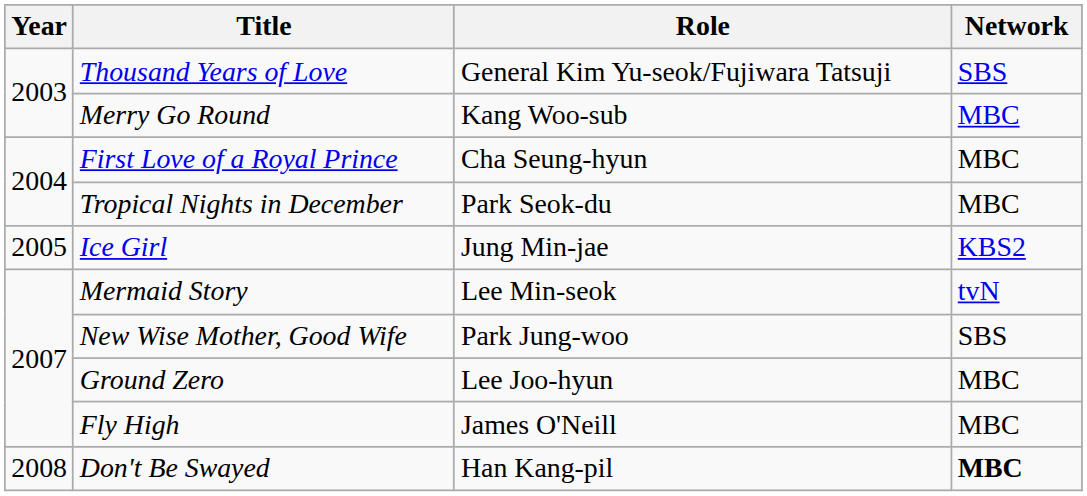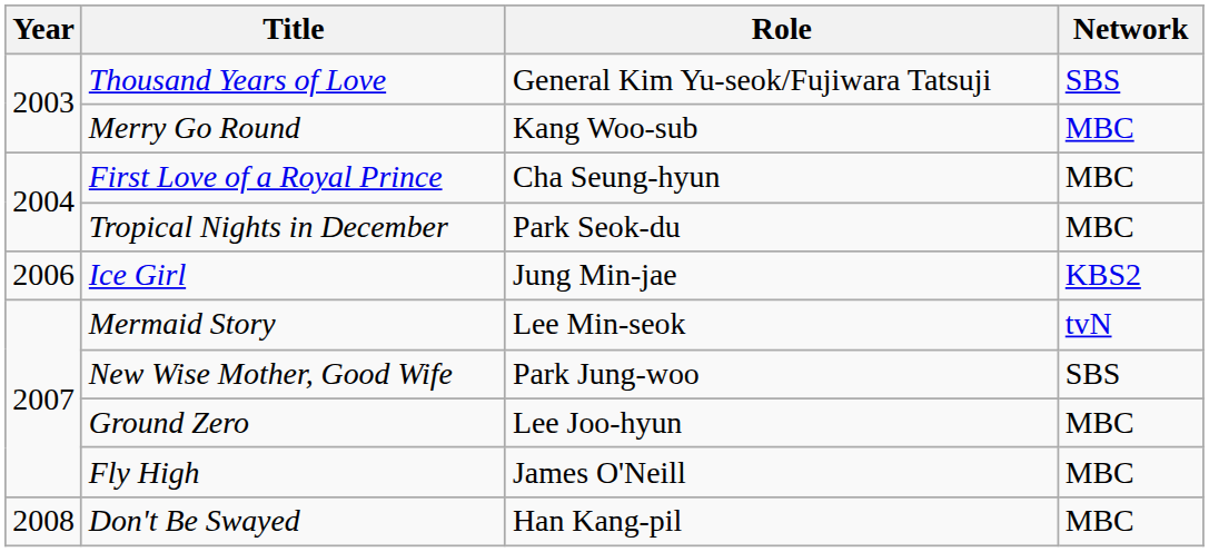Ice Girl | Year: 2005 -> 2006
Don't Be Swayed | Network: bold -> normal
